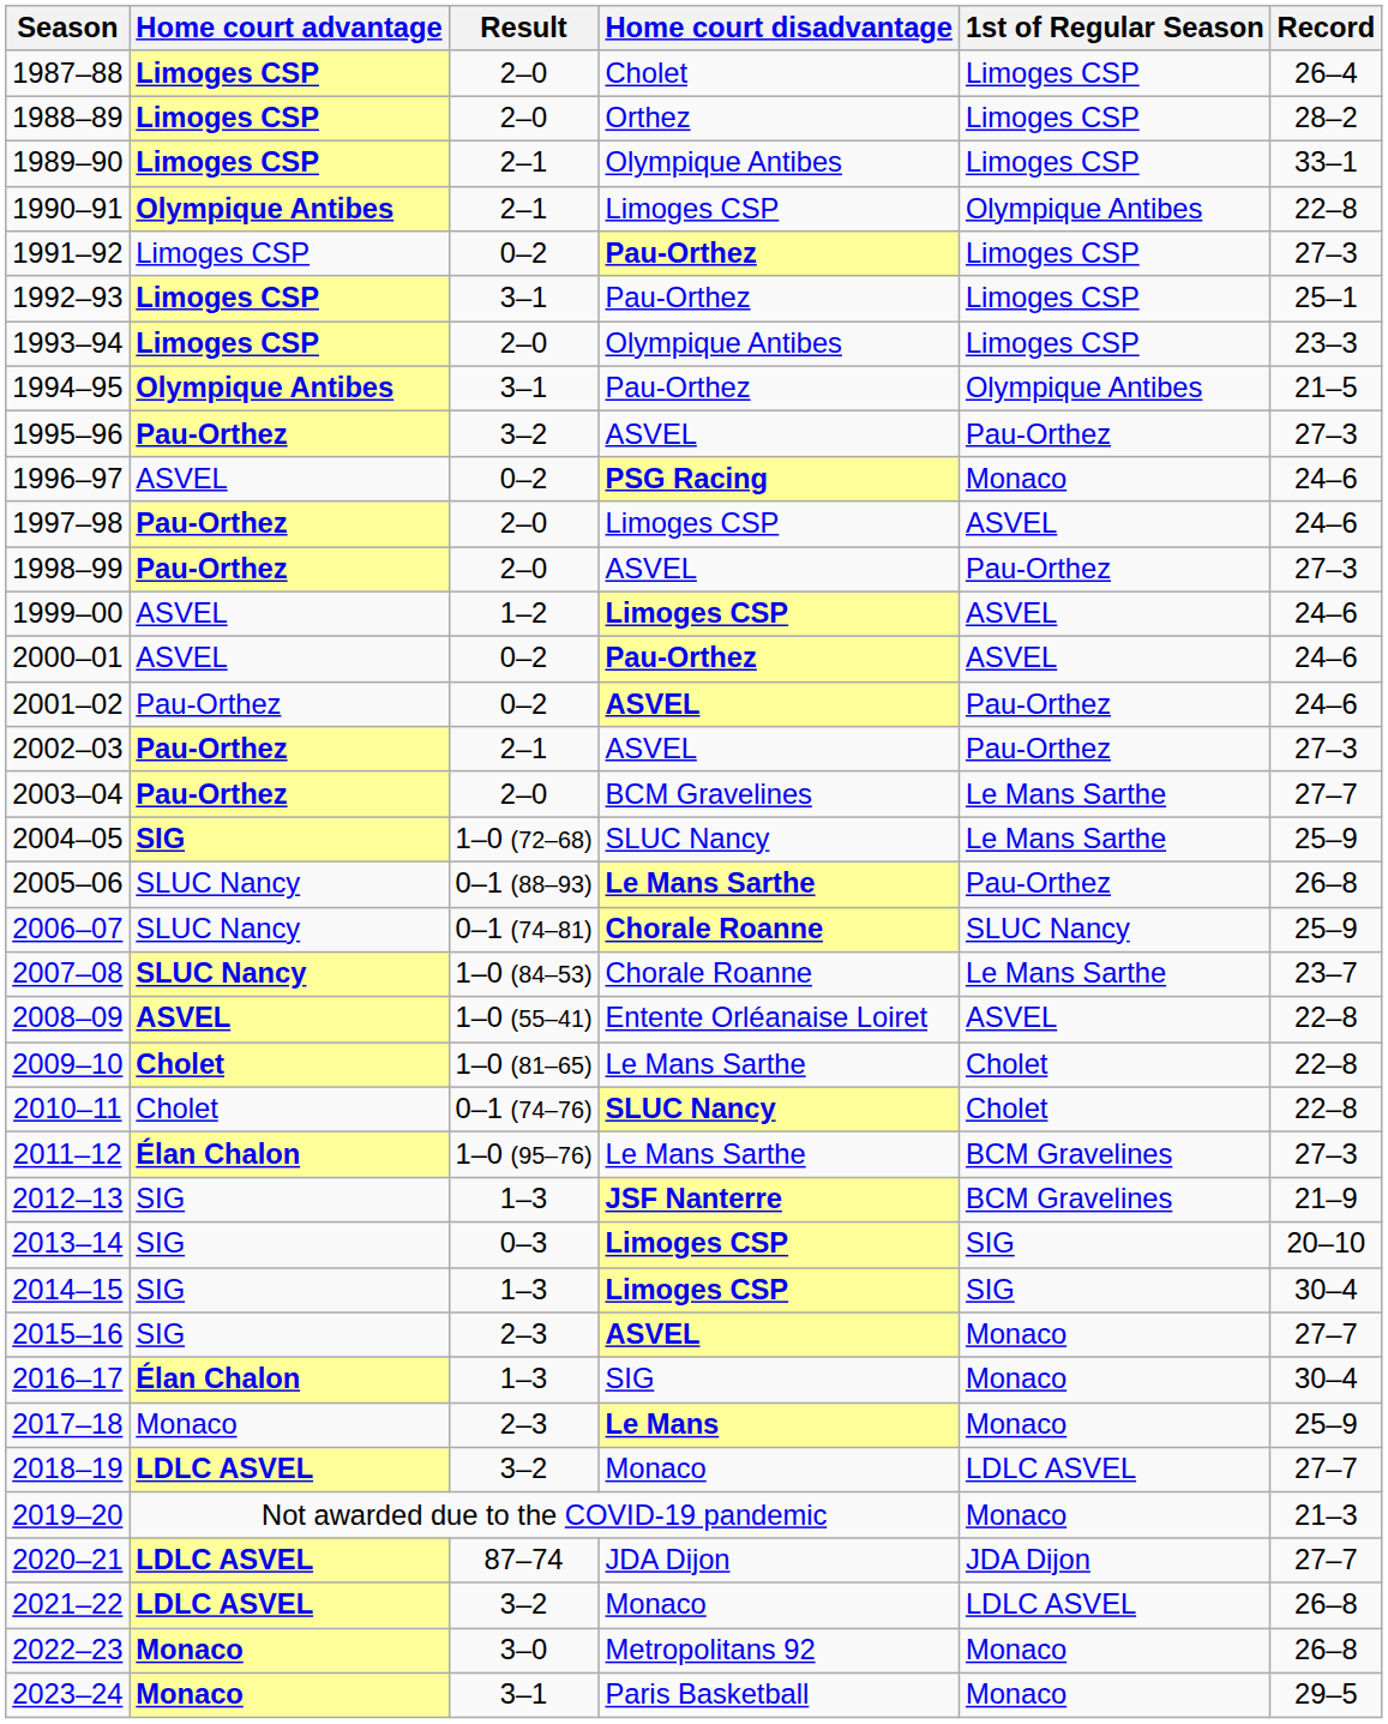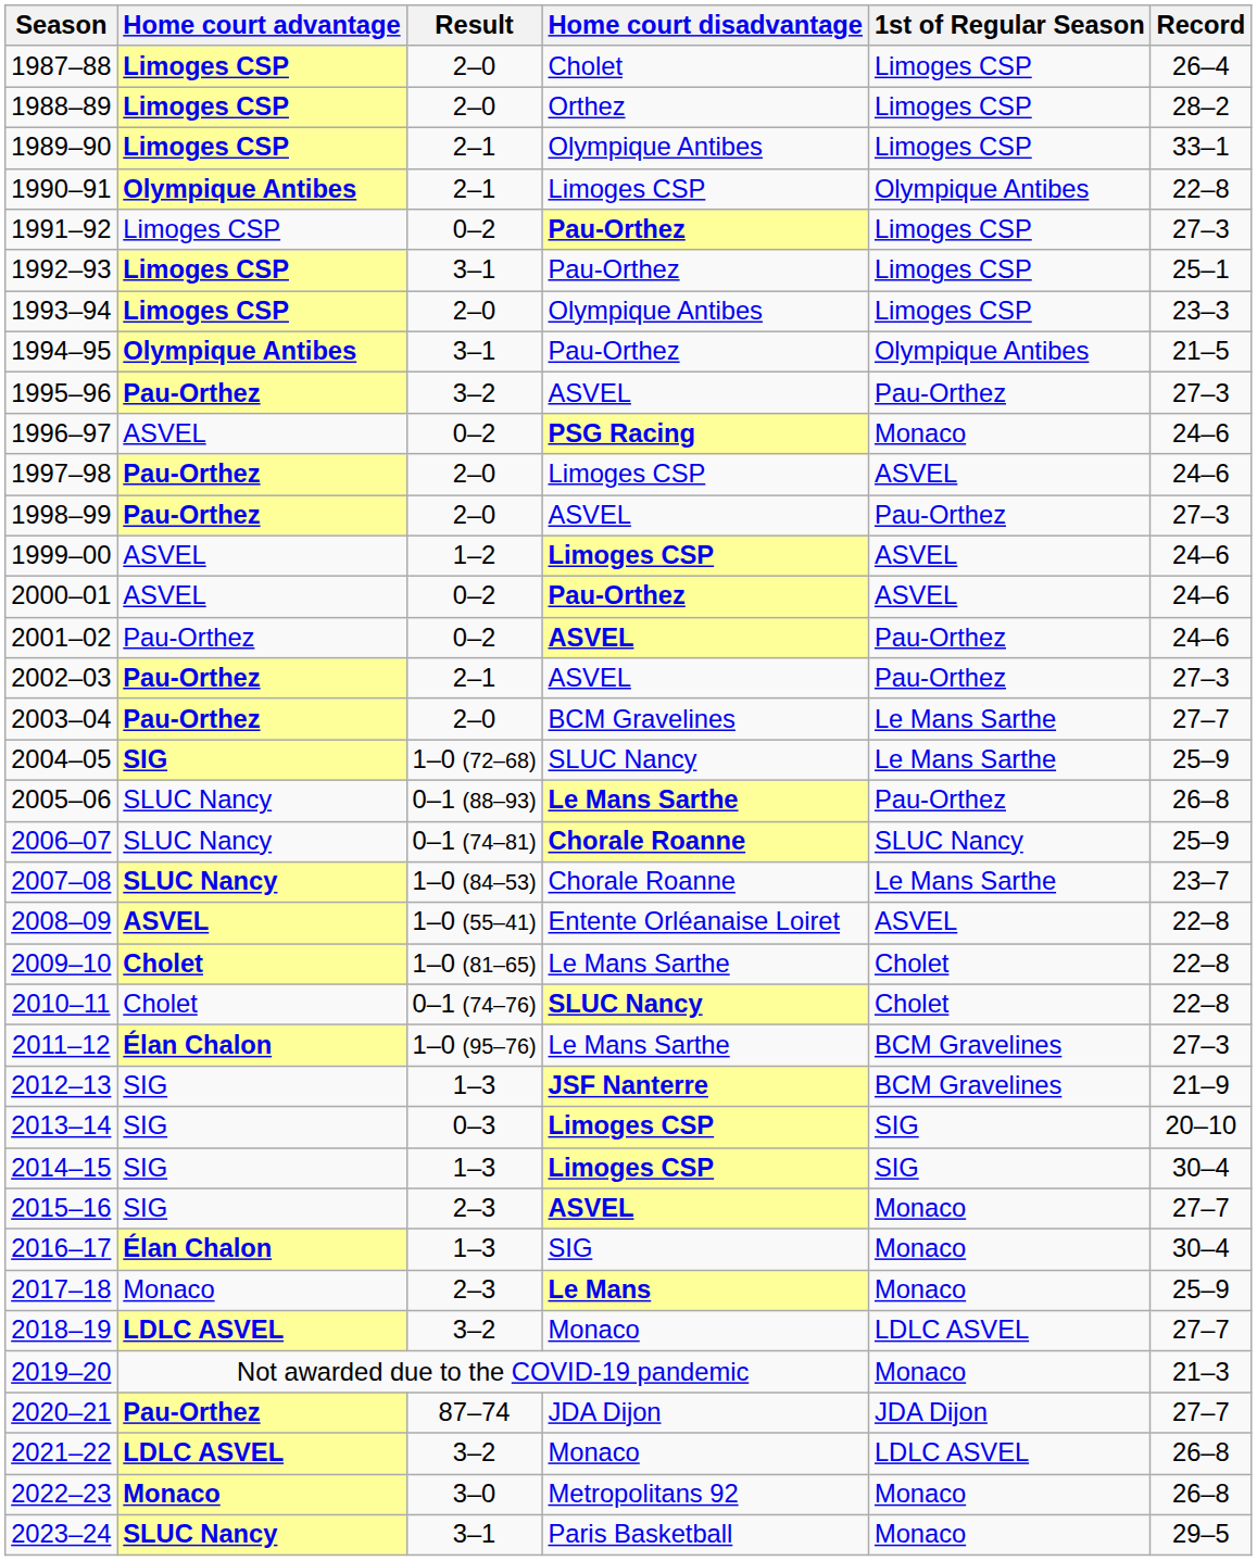2020–21 | Home court advantage: LDLC ASVEL -> Pau-Orthez
2023–24 | Home court advantage: Monaco -> SLUC Nancy
